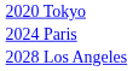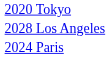rows swapped: 2024 Paris <-> 2028 Los Angeles
